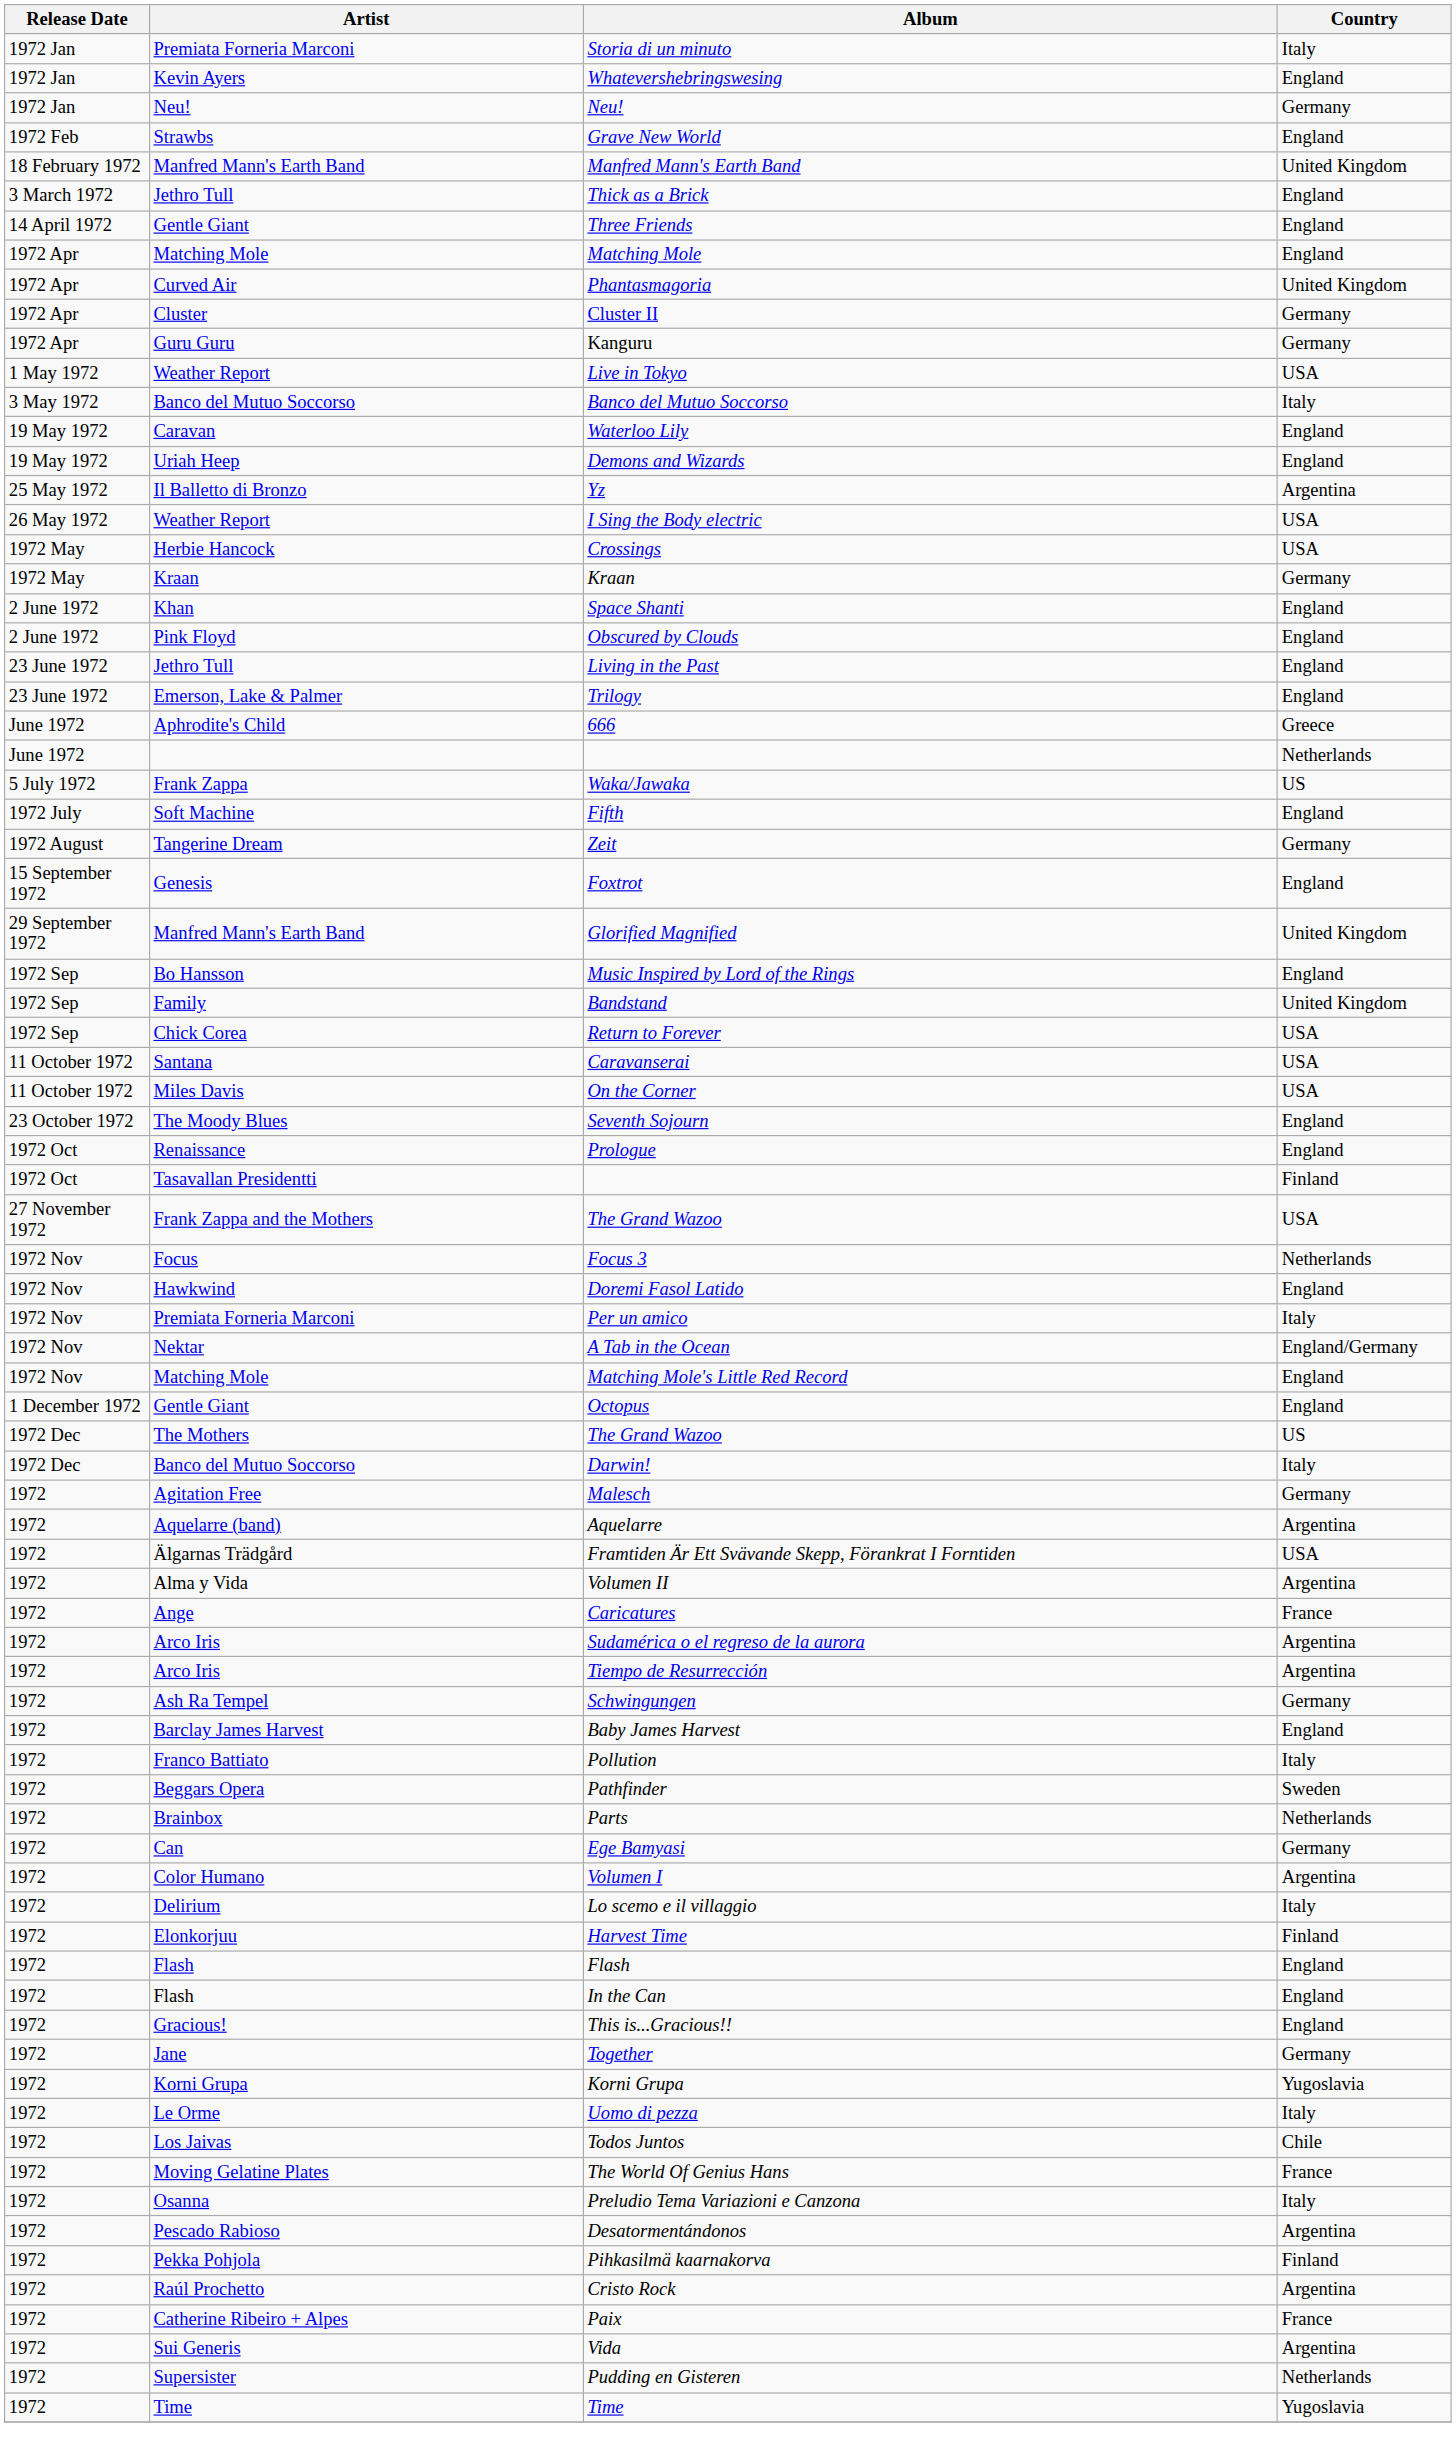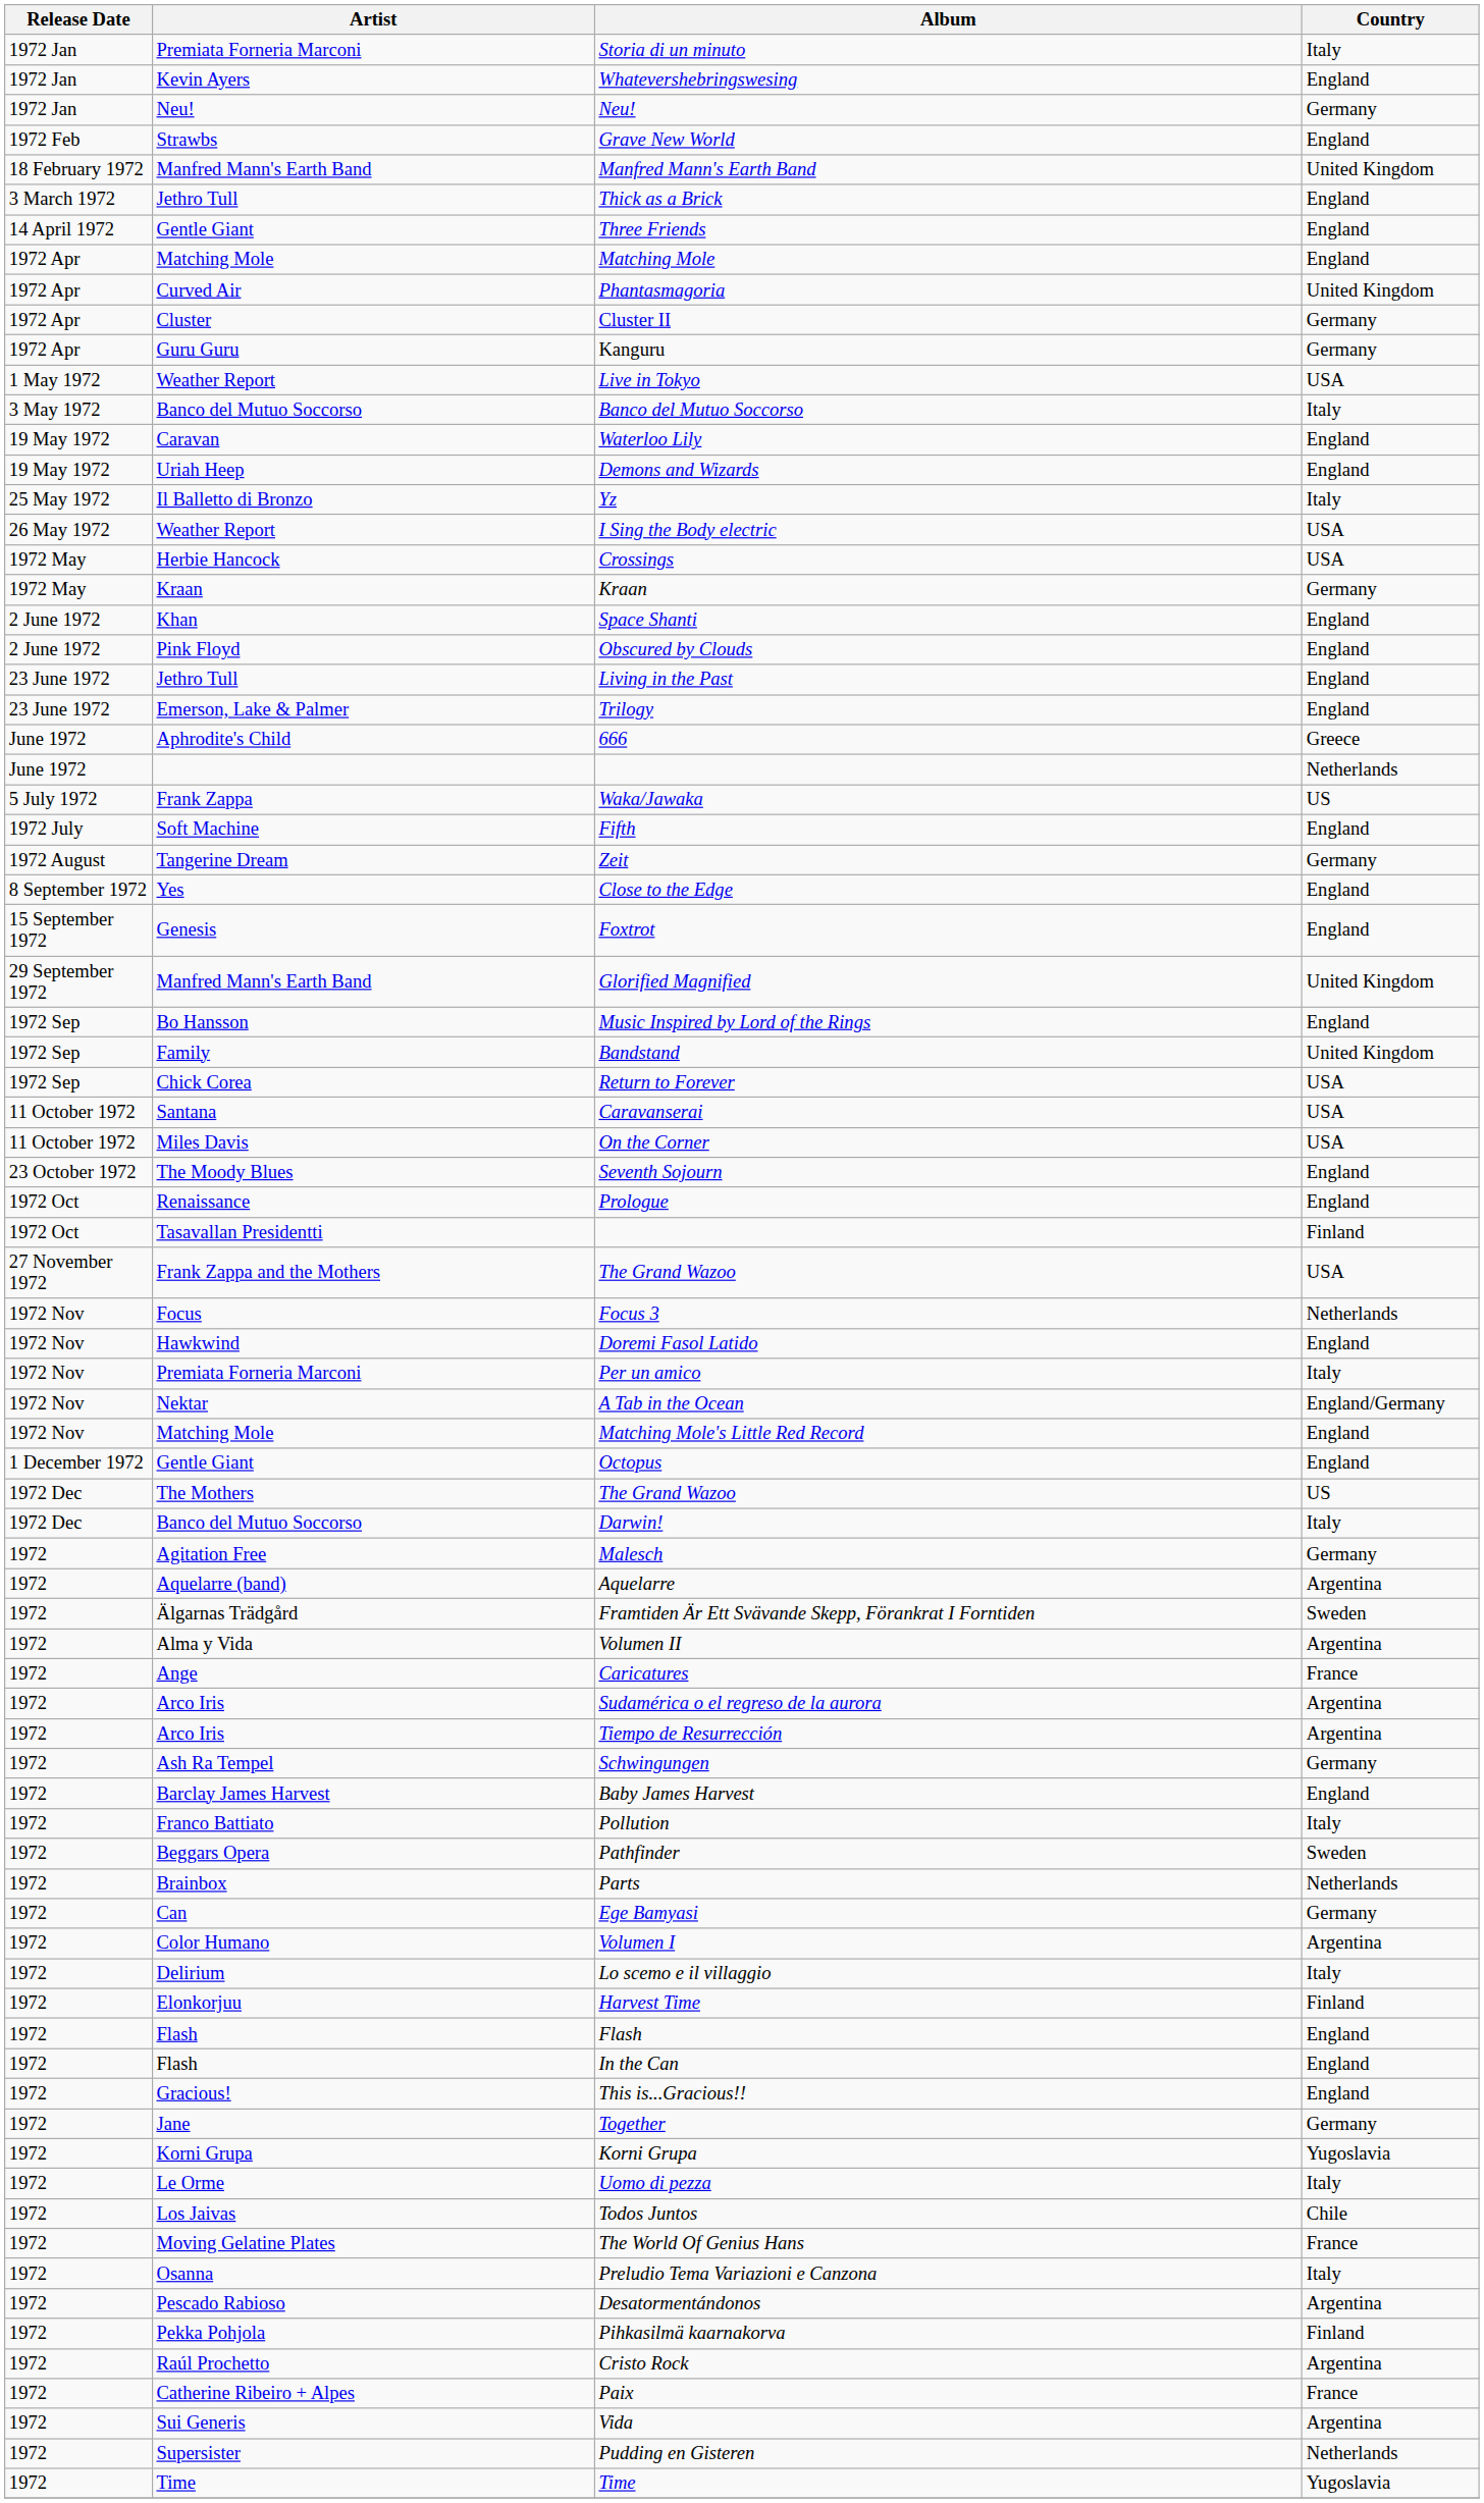Yz | Country: Argentina -> Italy
+ row: 8 September 1972 | Yes | Close to the Edge | England
Framtiden Är Ett Svävande Skepp, Förankrat I Forntiden | Country: USA -> Sweden
